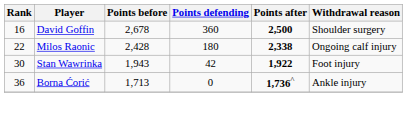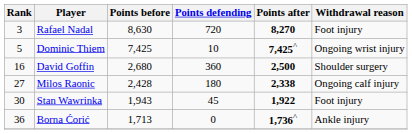+ row: 3 | Rafael Nadal | 8,630 | 720 | 8,270 | Foot injury
+ row: 5 | Dominic Thiem | 7,425 | 10 | 7,425^ | Ongoing wrist injury
David Goffin | Points before: 2,678 -> 2,680
Milos Raonic | Rank: 22 -> 27
Stan Wawrinka | Points defending: 42 -> 45
